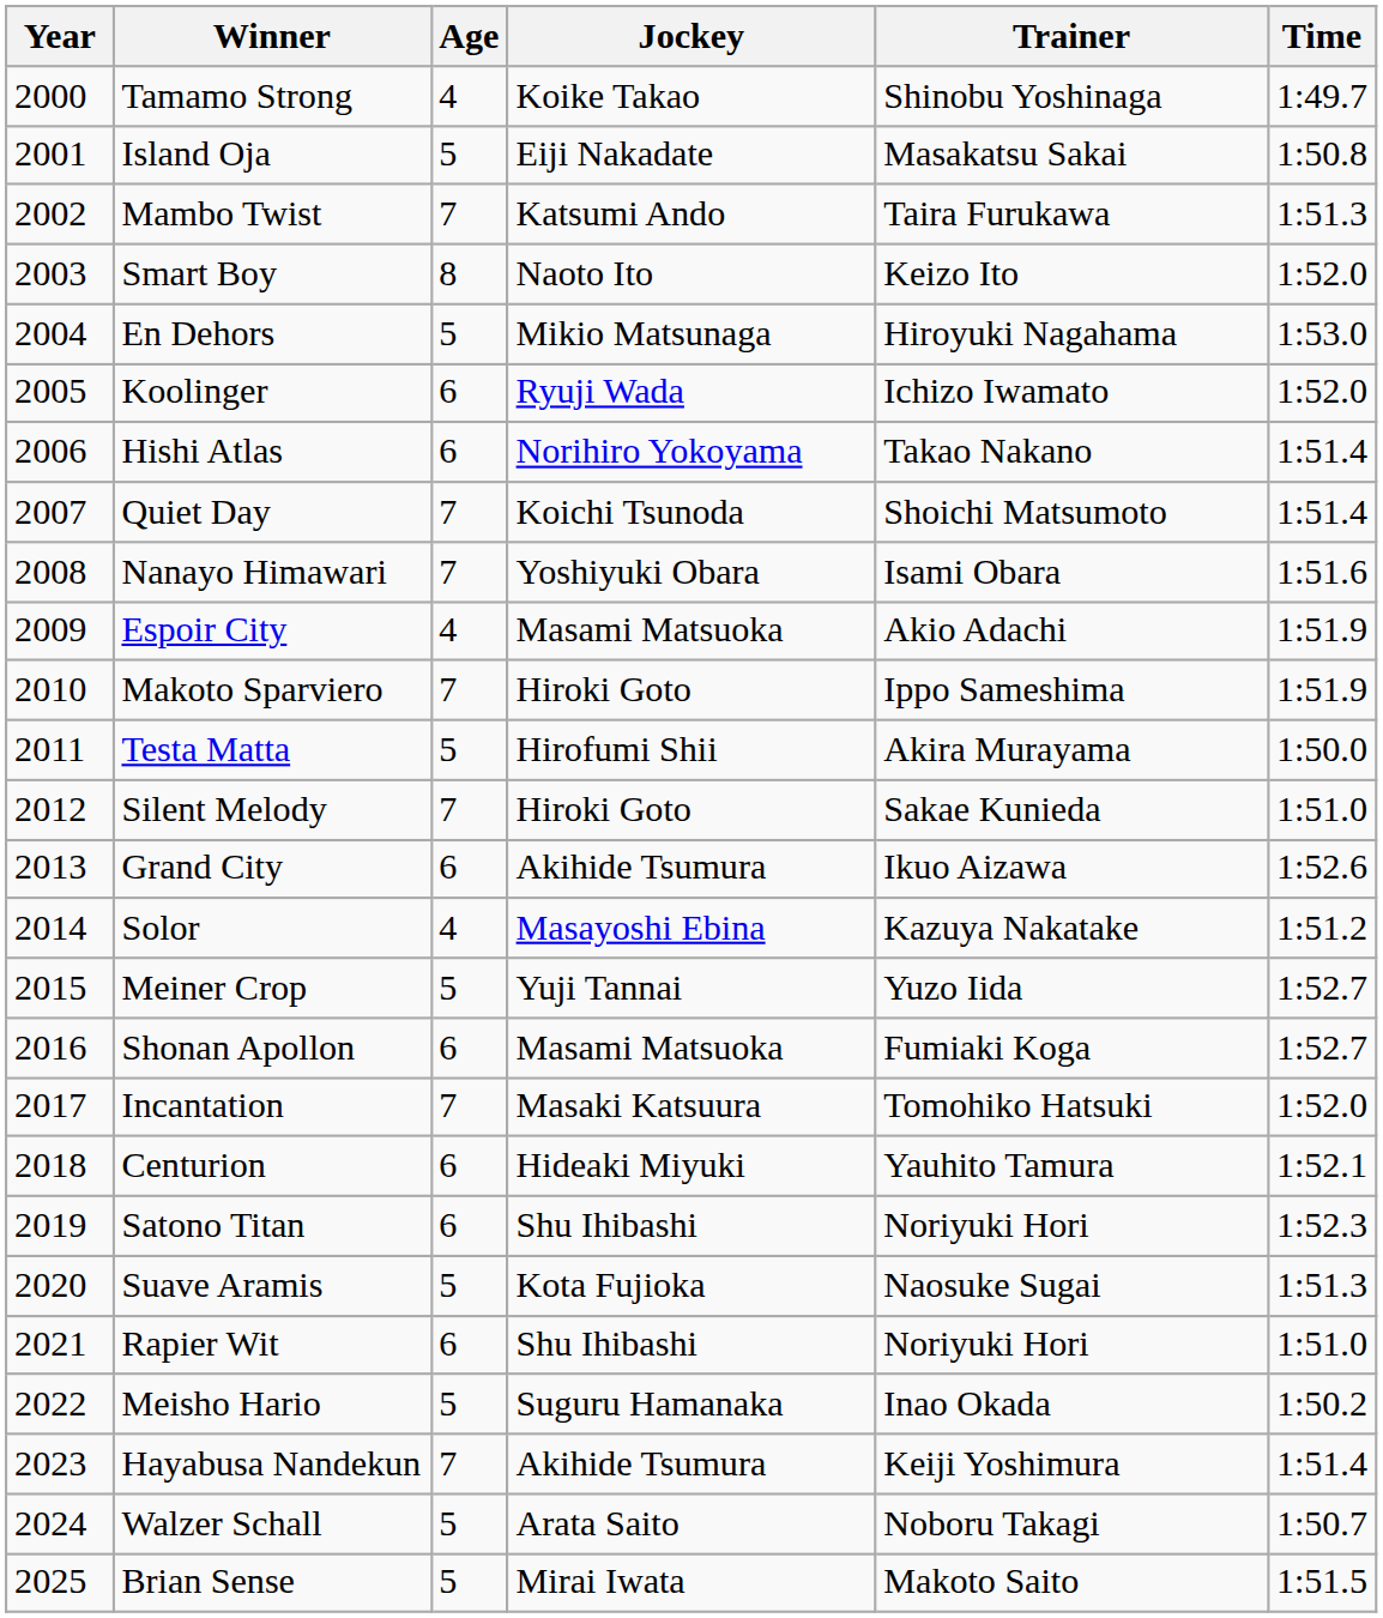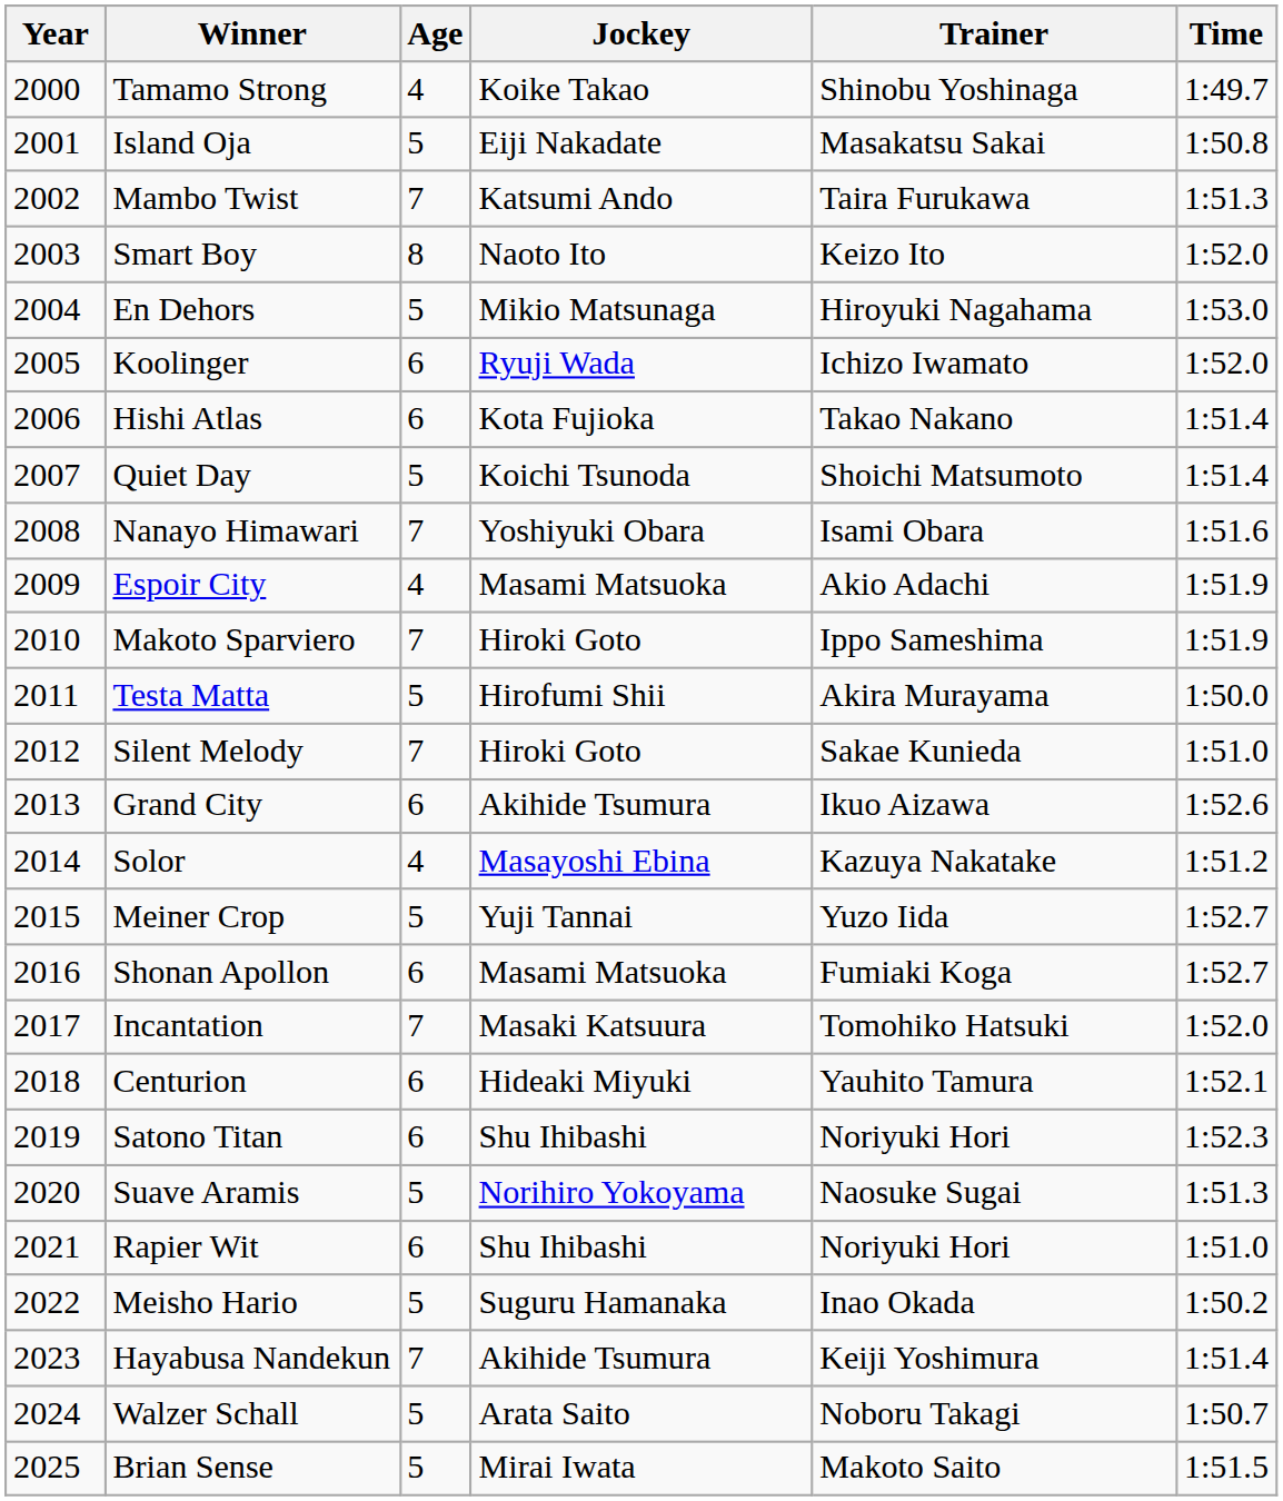Hishi Atlas | Jockey: Norihiro Yokoyama -> Kota Fujioka
Quiet Day | Age: 7 -> 5
Suave Aramis | Jockey: Kota Fujioka -> Norihiro Yokoyama
